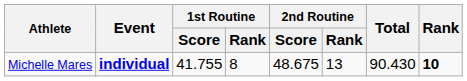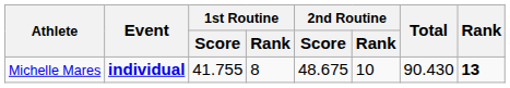Michelle Mares | 2nd Routine / Rank: 13 -> 10
Michelle Mares | Rank: 10 -> 13
